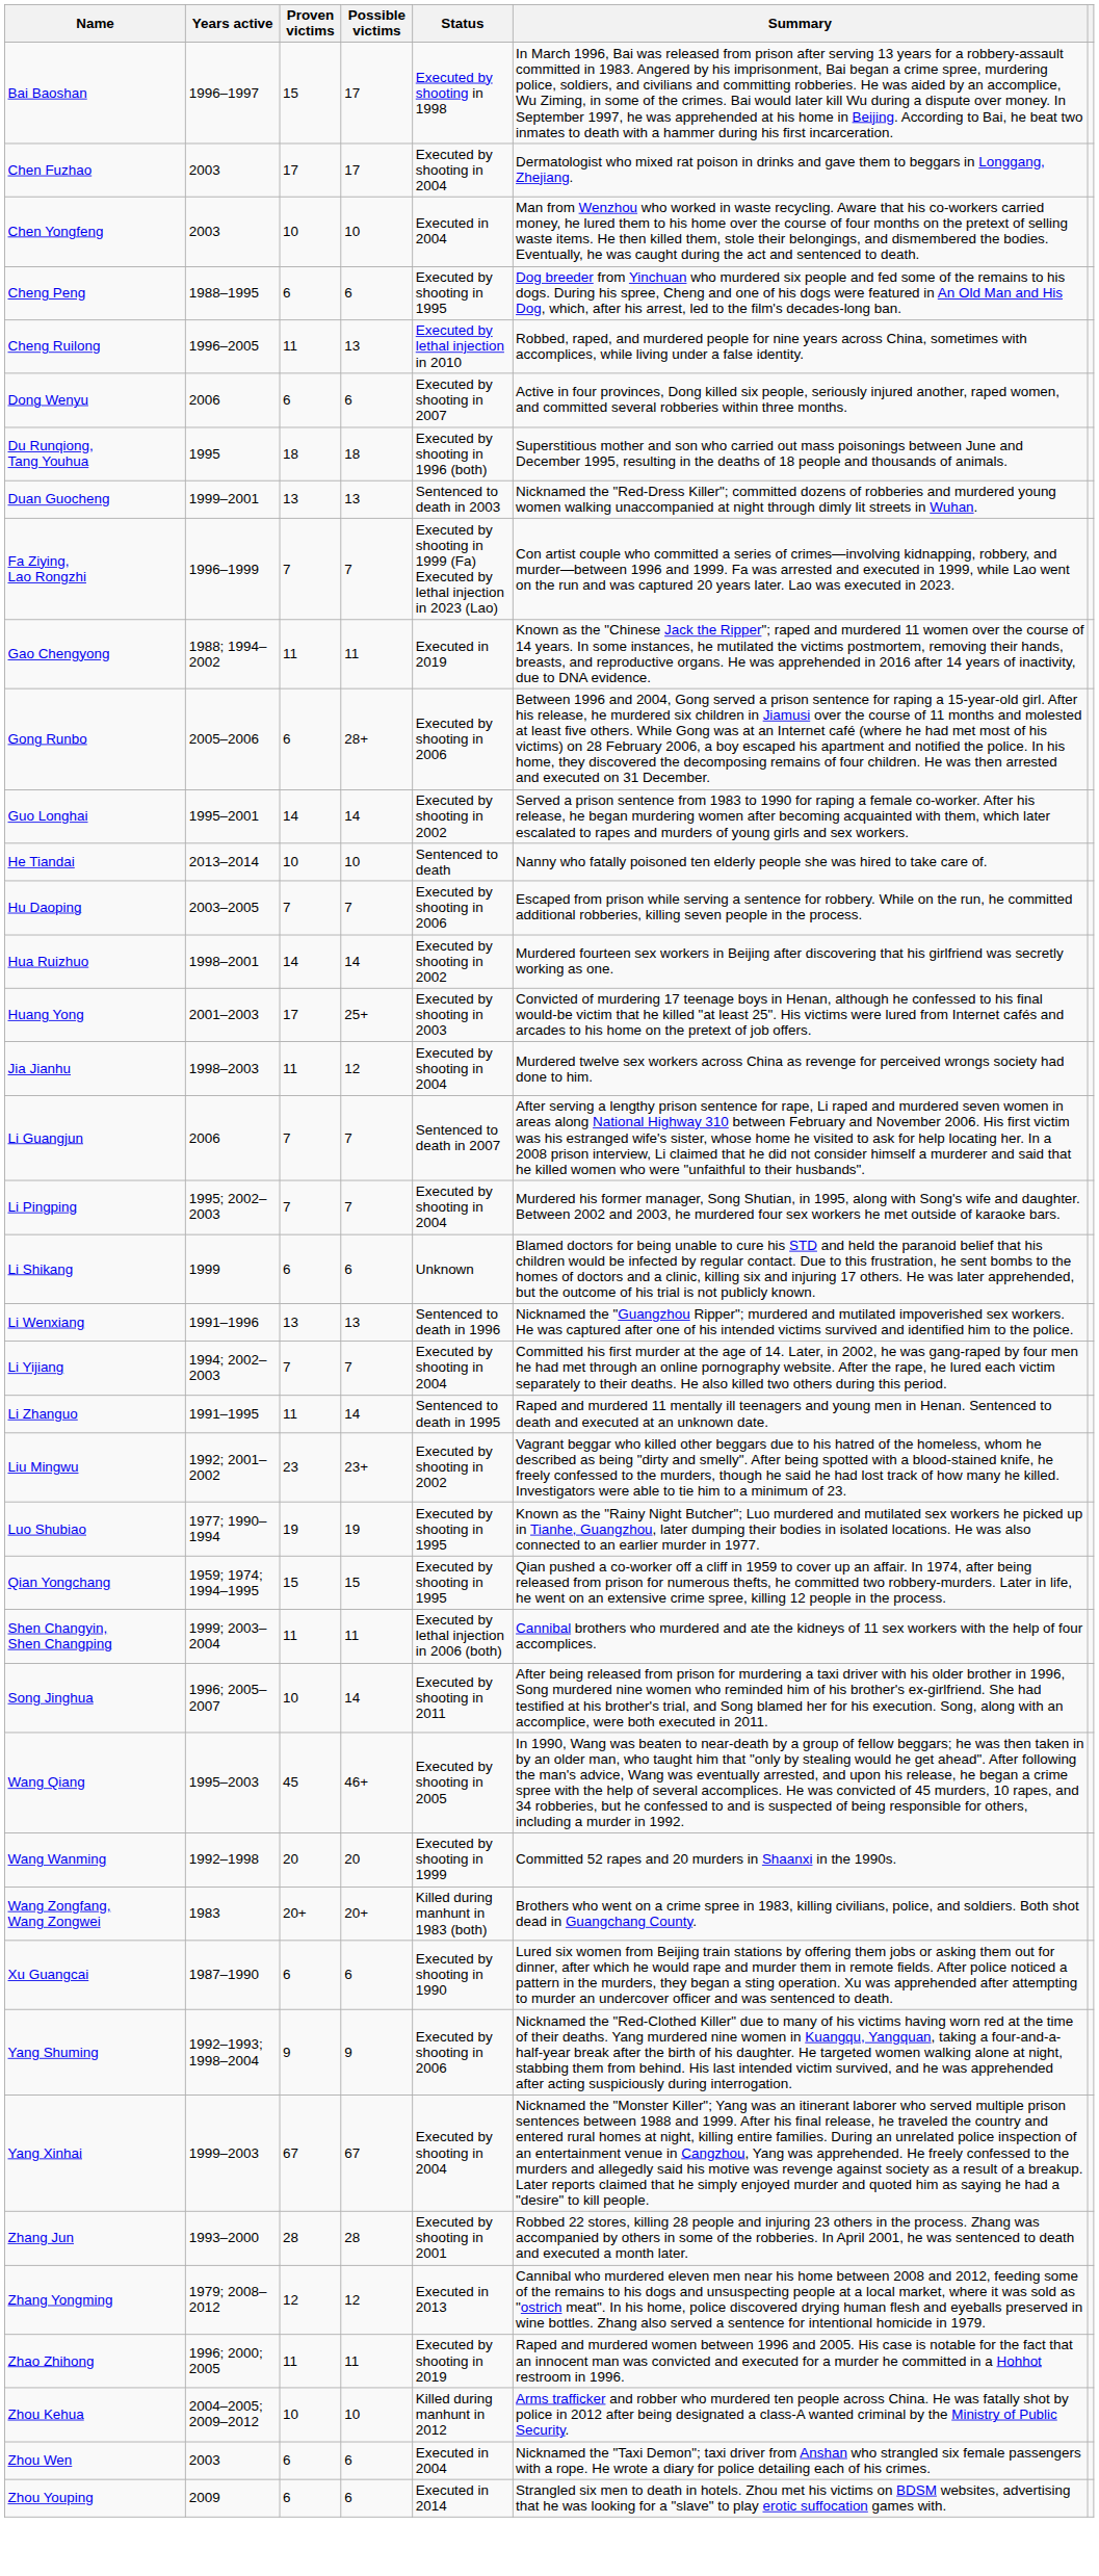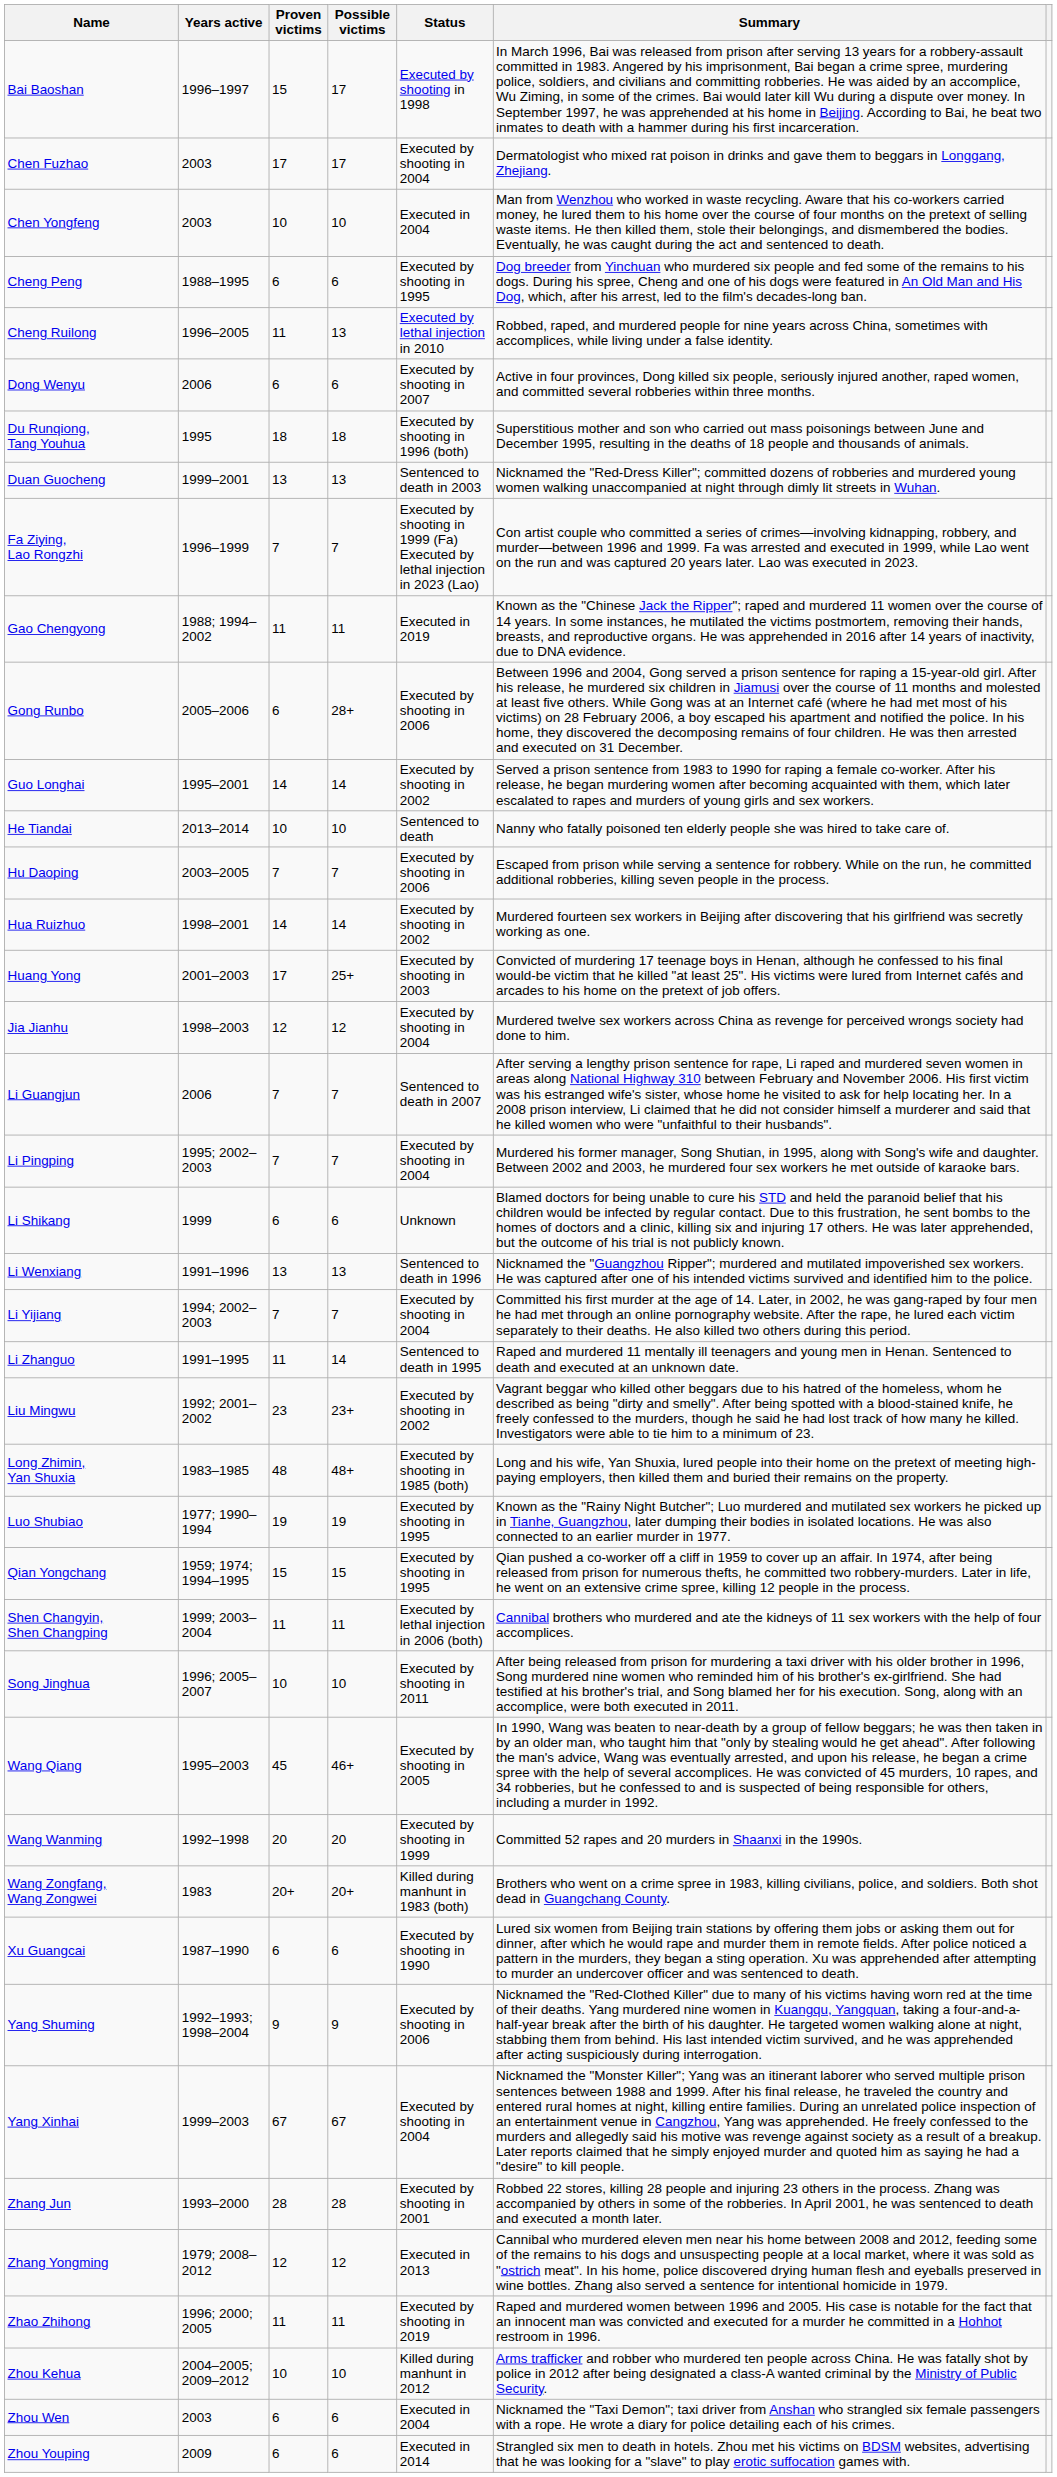Jia Jianhu | Proven victims: 11 -> 12
+ row: Long Zhimin, Yan Shuxia | 1983–1985 | 48 | 48+ | Executed by shooting in 1985 (both) | Long and his wife, Yan Shuxia, lured people into their home on the pretext of meeting high-paying employers, then killed them and buried their remains on the property.
Song Jinghua | Possible victims: 14 -> 10
